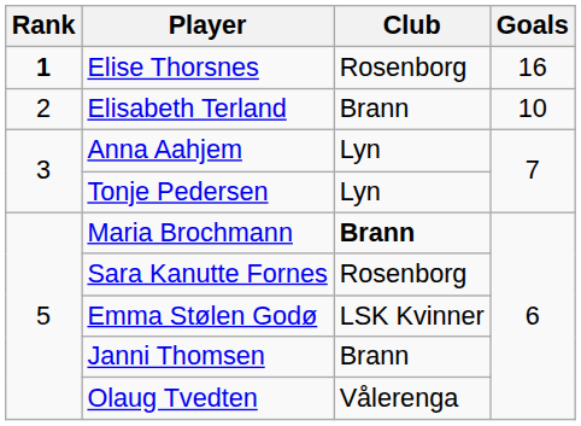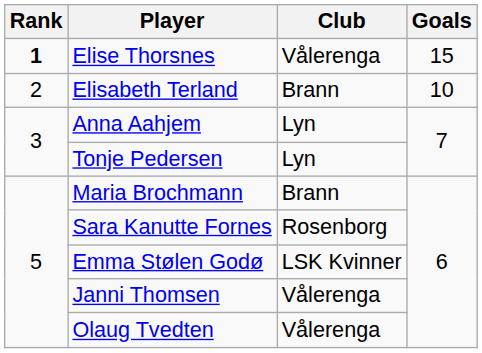Elise Thorsnes | Club: Rosenborg -> Vålerenga
Elise Thorsnes | Goals: 16 -> 15
Maria Brochmann | Club: bold -> normal
Janni Thomsen | Club: Brann -> Vålerenga
